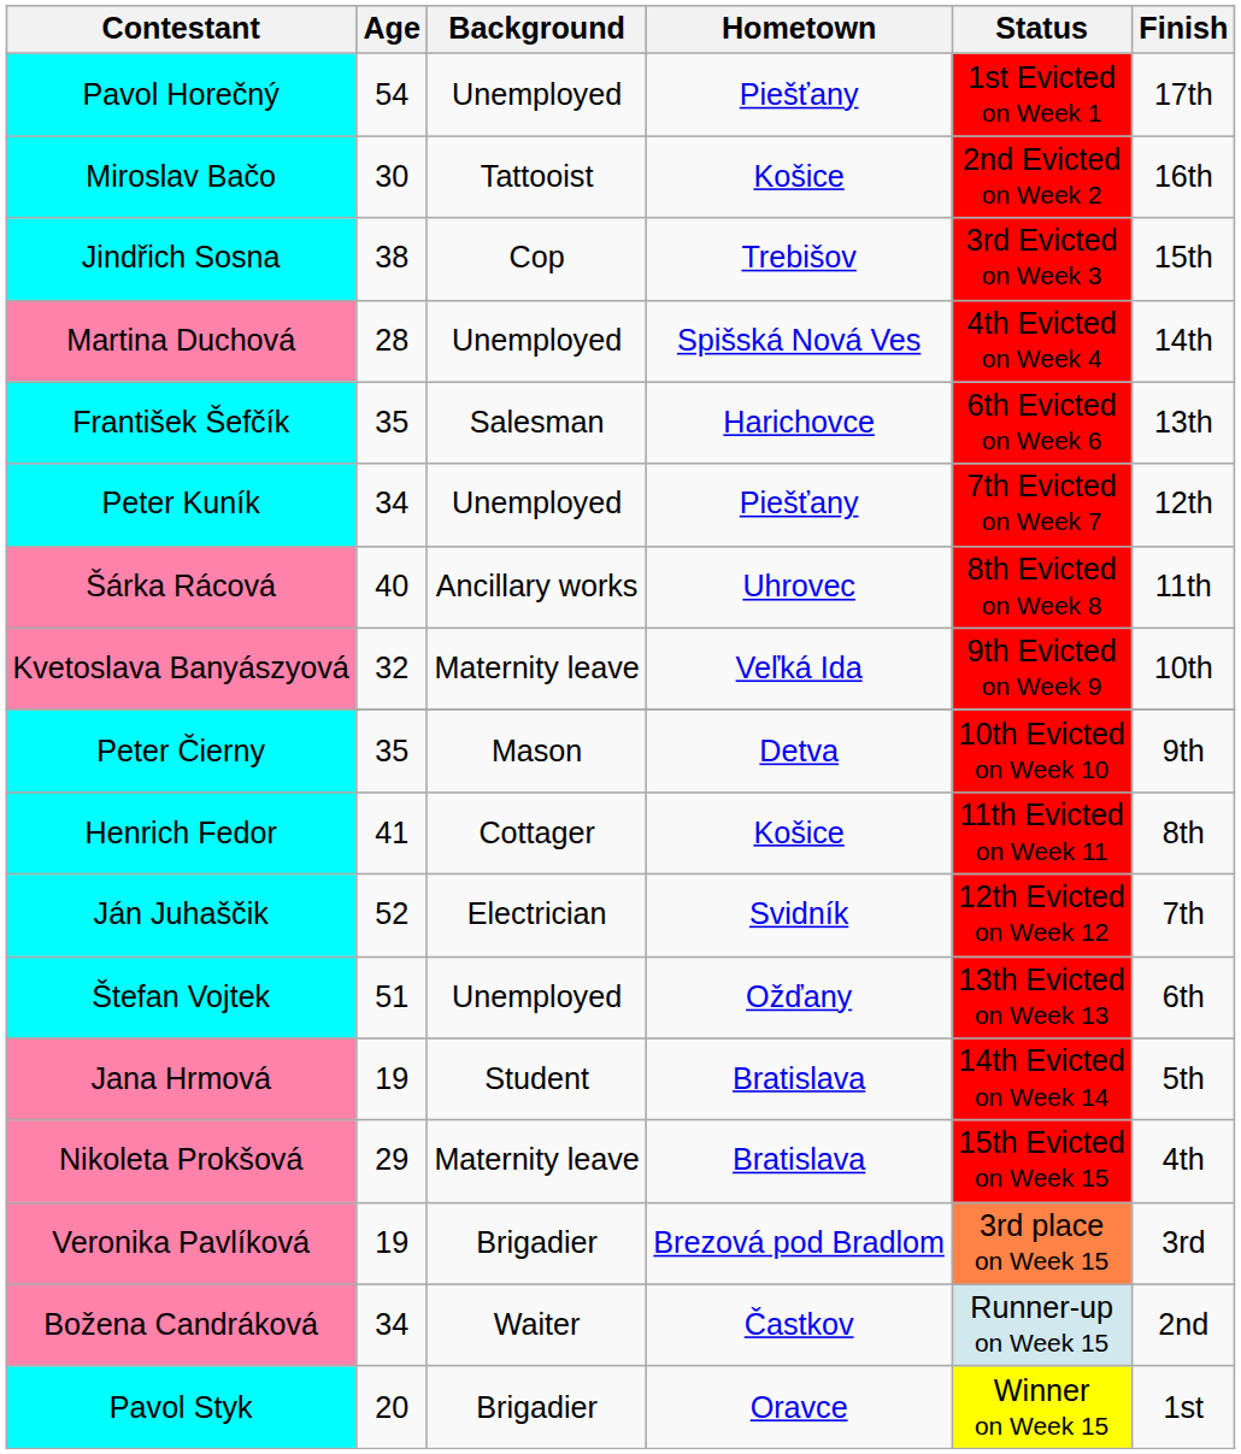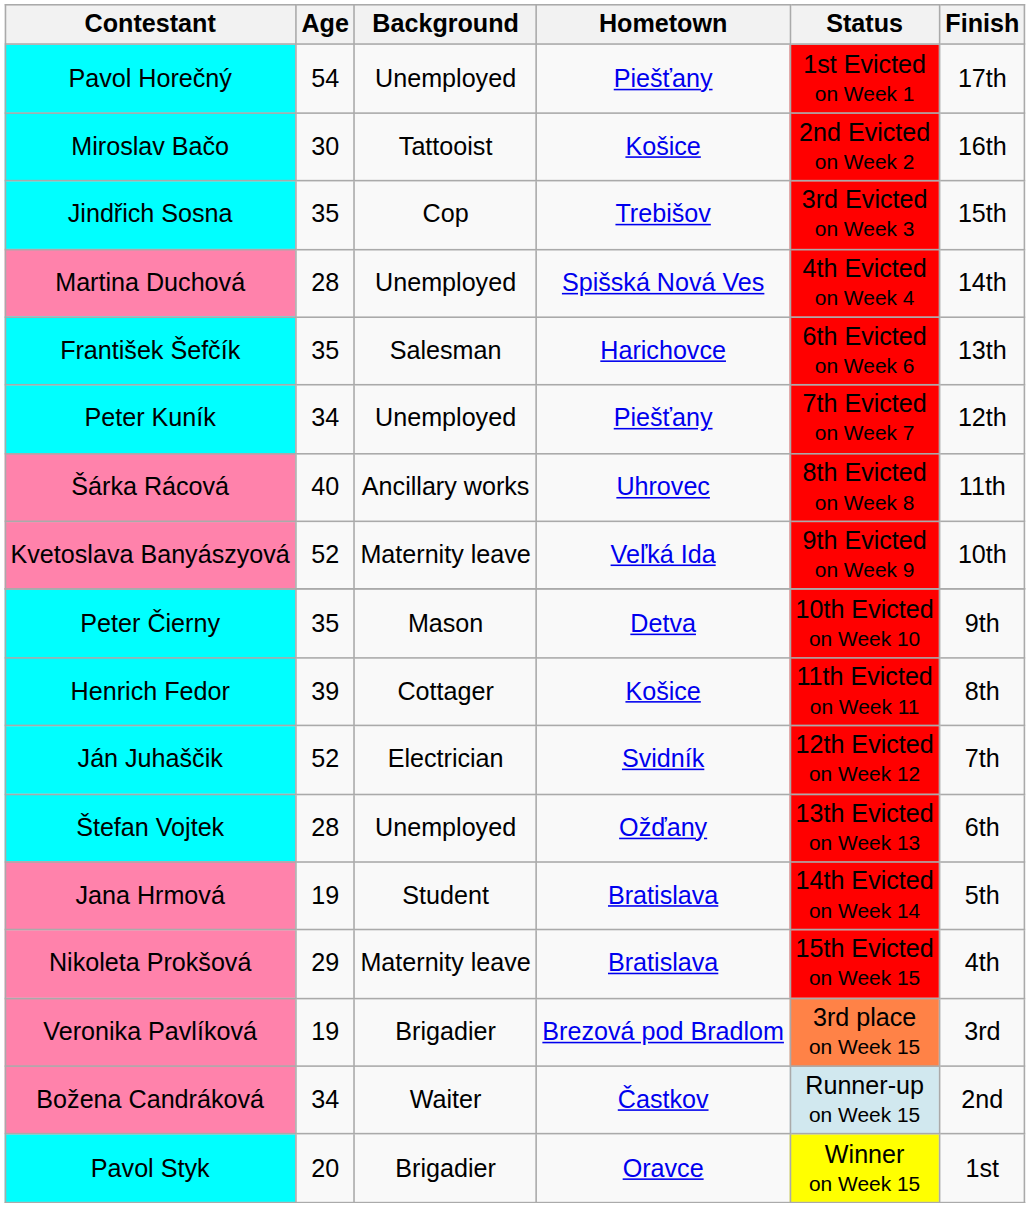Jindřich Sosna | Age: 38 -> 35
Kvetoslava Banyászyová | Age: 32 -> 52
Henrich Fedor | Age: 41 -> 39
Štefan Vojtek | Age: 51 -> 28
